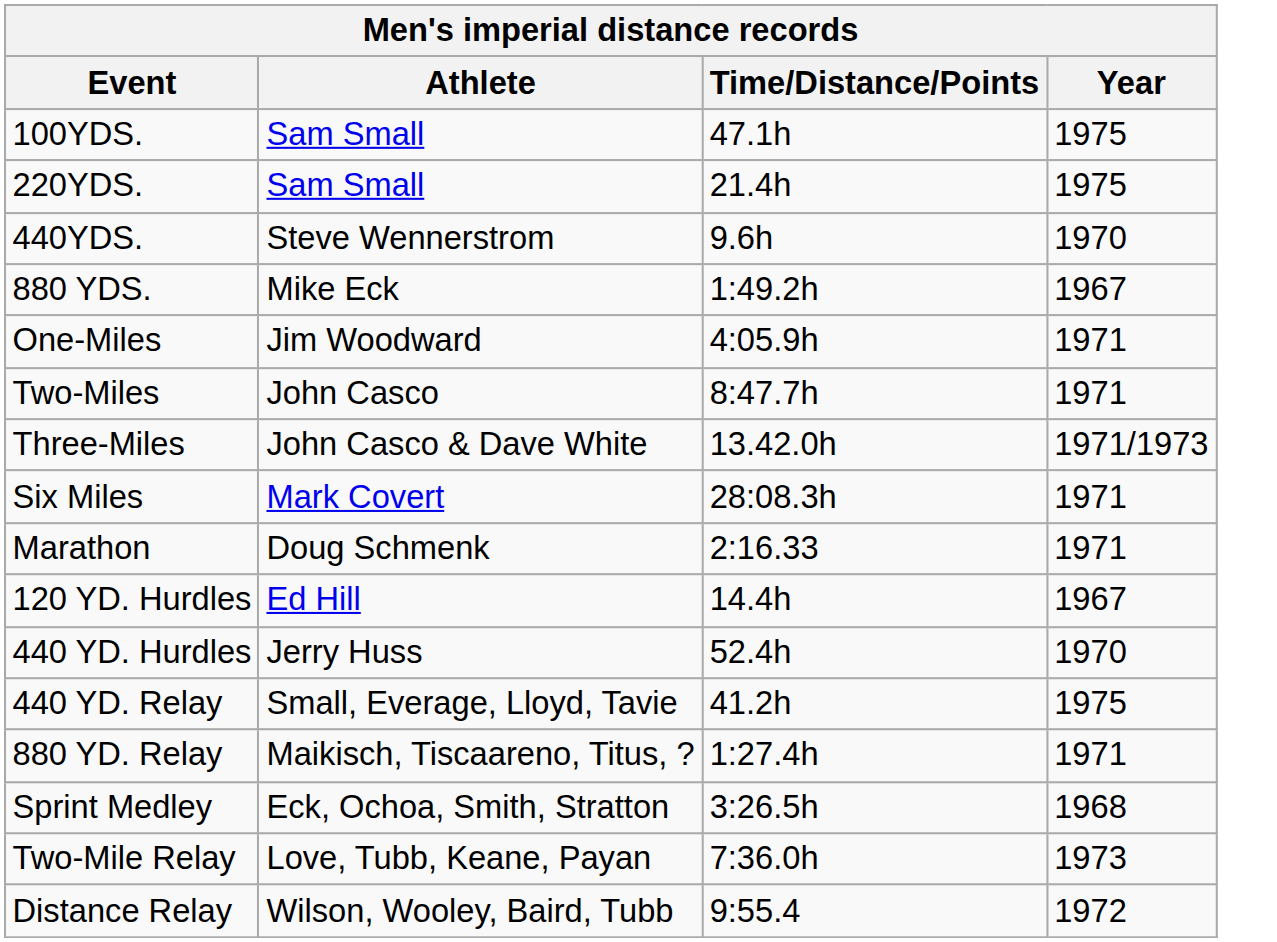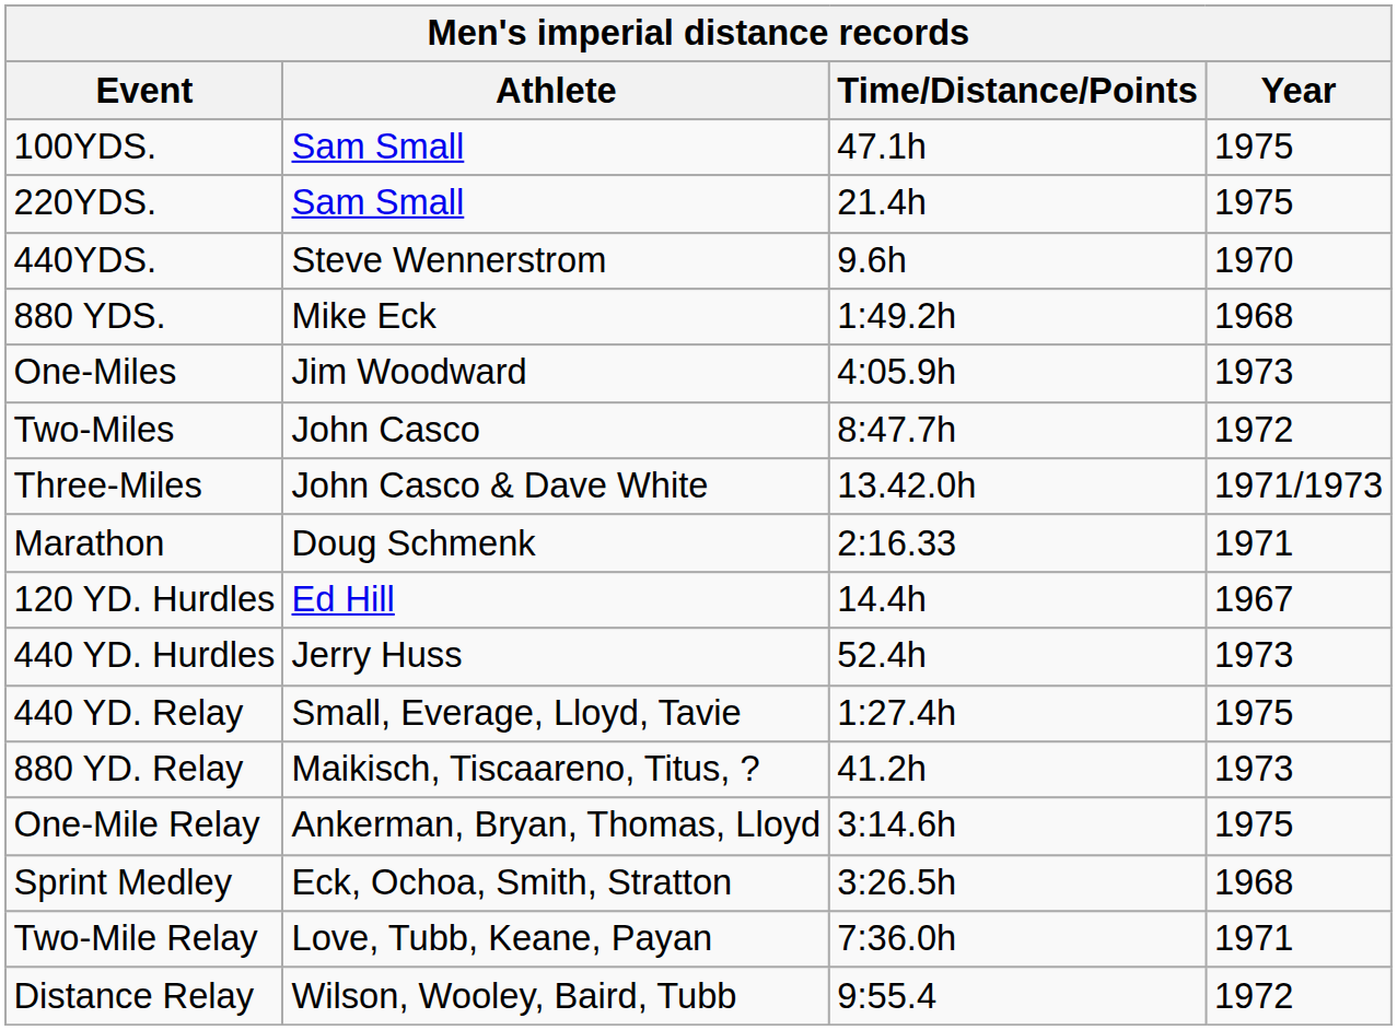880 YDS. | Year: 1967 -> 1968
One-Miles | Year: 1971 -> 1973
Two-Miles | Year: 1971 -> 1972
- row: Six Miles | Mark Covert | 28:08.3h | 1971
440 YD. Hurdles | Year: 1970 -> 1973
440 YD. Relay | Time/Distance/Points: 41.2h -> 1:27.4h
880 YD. Relay | Time/Distance/Points: 1:27.4h -> 41.2h
880 YD. Relay | Year: 1971 -> 1973
+ row: One-Mile Relay | Ankerman, Bryan, Thomas, Lloyd | 3:14.6h | 1975
Two-Mile Relay | Year: 1973 -> 1971
